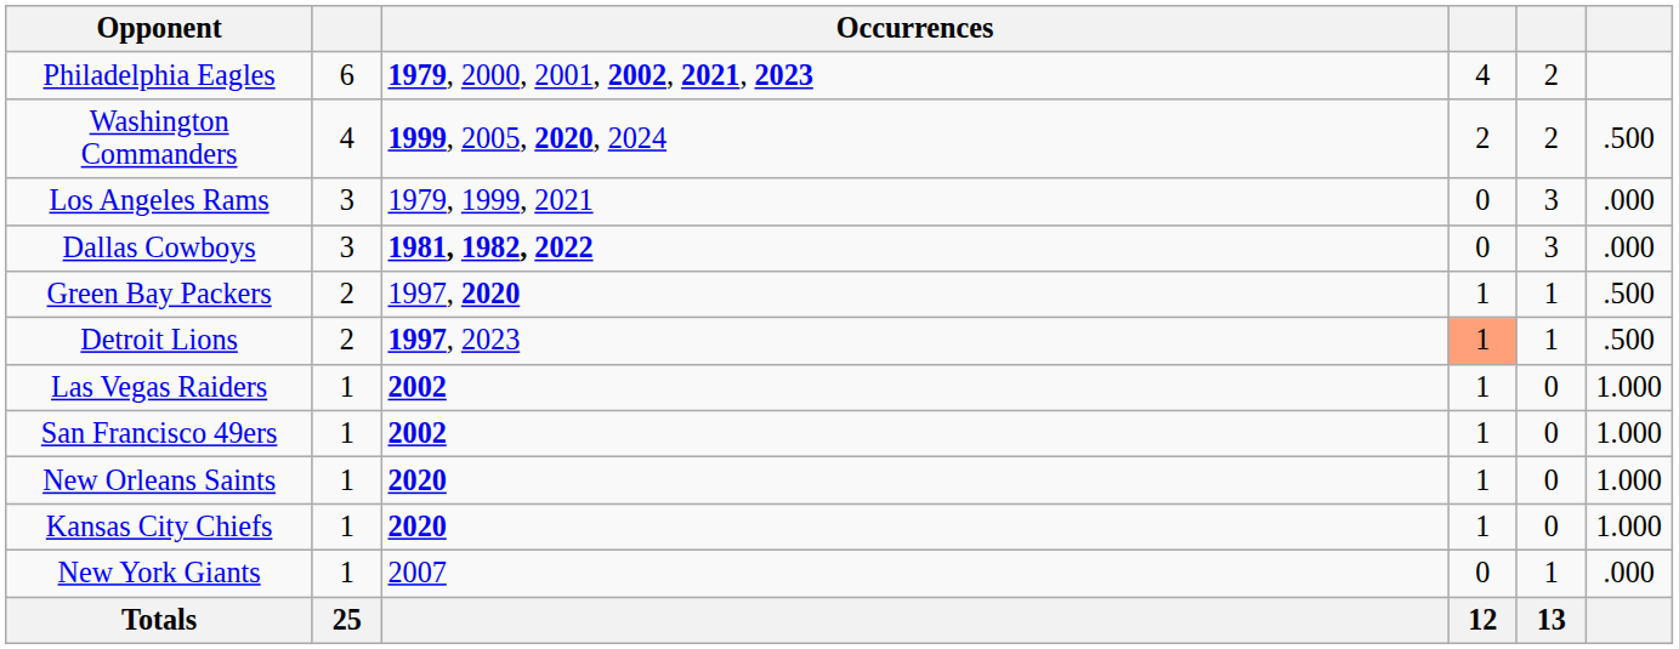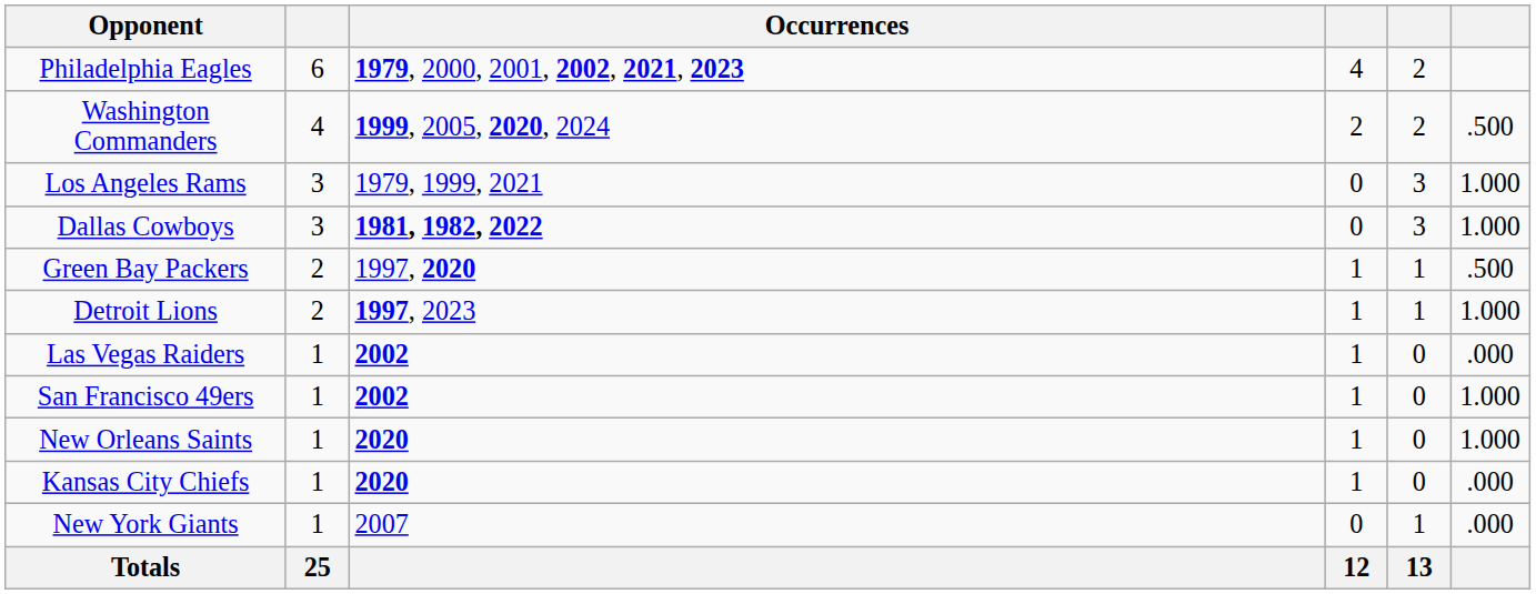Los Angeles Rams | column 6: .000 -> 1.000
Dallas Cowboys | column 6: .000 -> 1.000
Detroit Lions | column 4: lightsalmon background -> no background
Detroit Lions | column 6: .500 -> 1.000
Las Vegas Raiders | column 6: 1.000 -> .000
Kansas City Chiefs | column 6: 1.000 -> .000
